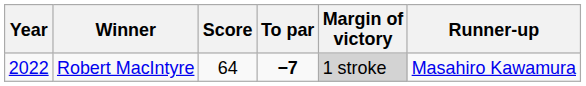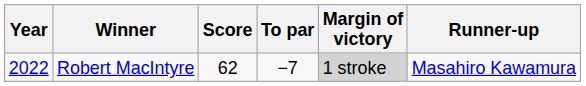Robert MacIntyre | Score: 64 -> 62
Robert MacIntyre | To par: bold -> normal
